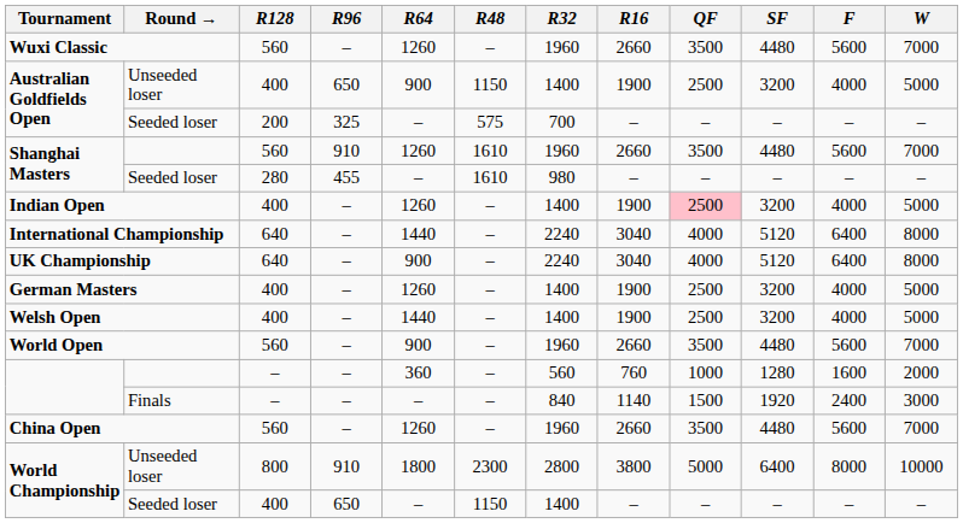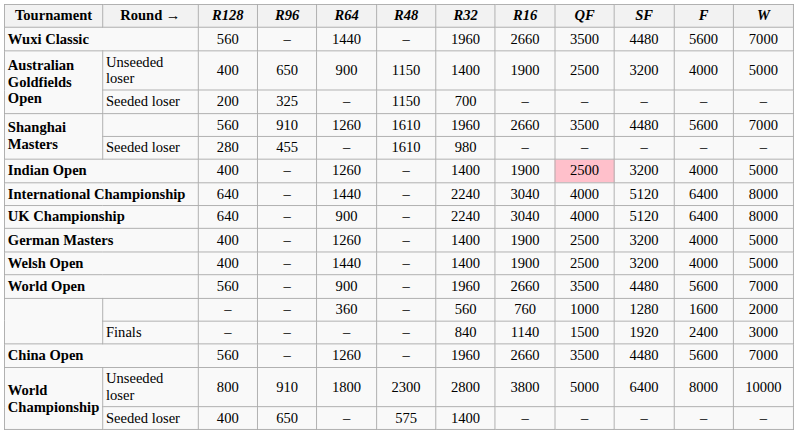Wuxi Classic | R64: 1260 -> 1440
Australian Goldfields Open / Seeded loser | R48: 575 -> 1150
World Championship / Seeded loser | R48: 1150 -> 575
